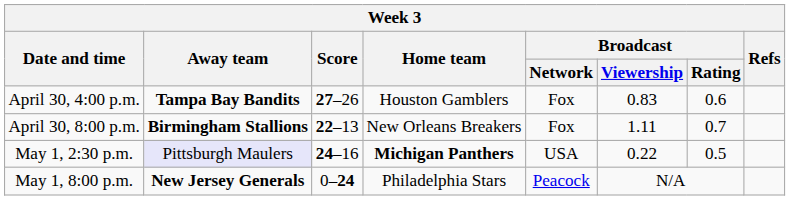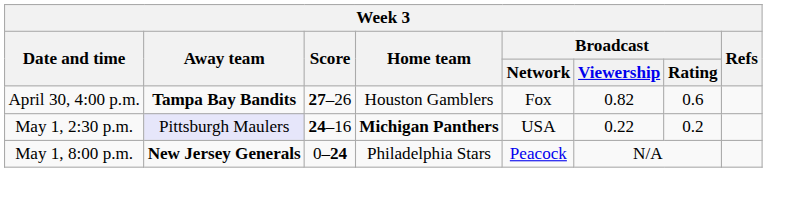April 30, 4:00 p.m. | Broadcast / Viewership: 0.83 -> 0.82
- row: April 30, 8:00 p.m. | Birmingham Stallions | 22–13 | New Orleans Breakers | Fox | 1.11 | 0.7
May 1, 2:30 p.m. | Broadcast / Rating: 0.5 -> 0.2
